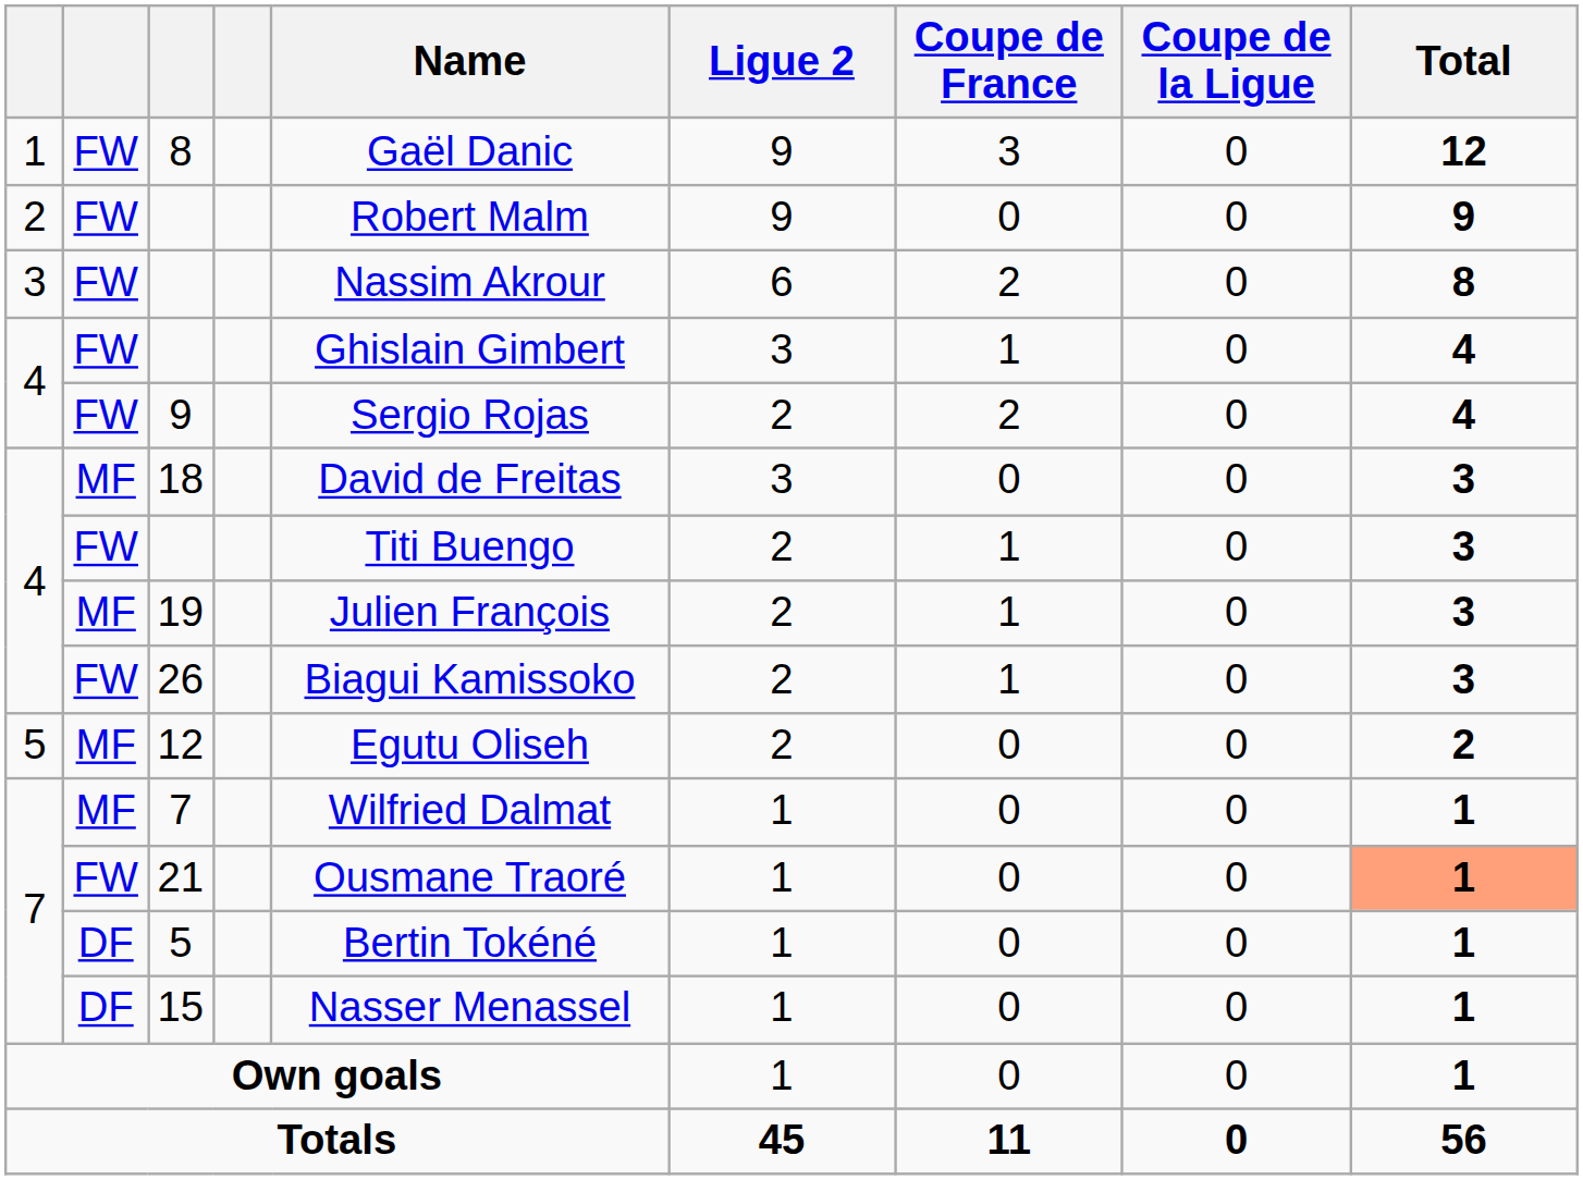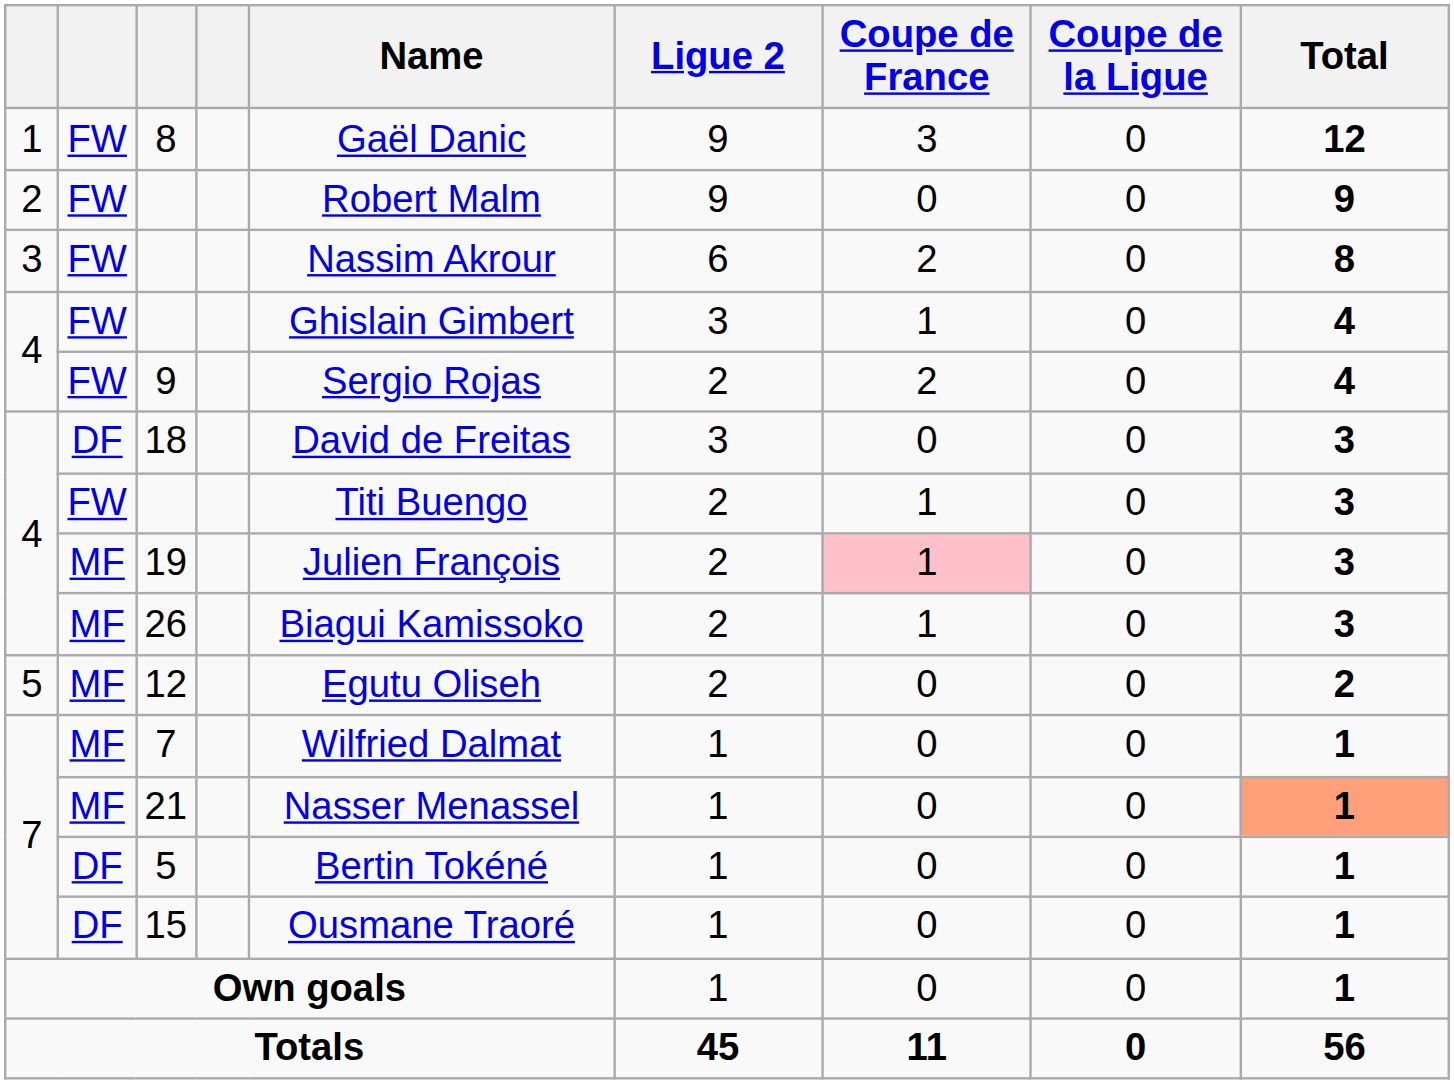18 | column 2: MF -> DF
19 | Coupe de France: no background -> pink background
26 | column 2: FW -> MF
21 | column 2: FW -> MF
21 | Name: Ousmane Traoré -> Nasser Menassel
15 | Name: Nasser Menassel -> Ousmane Traoré
